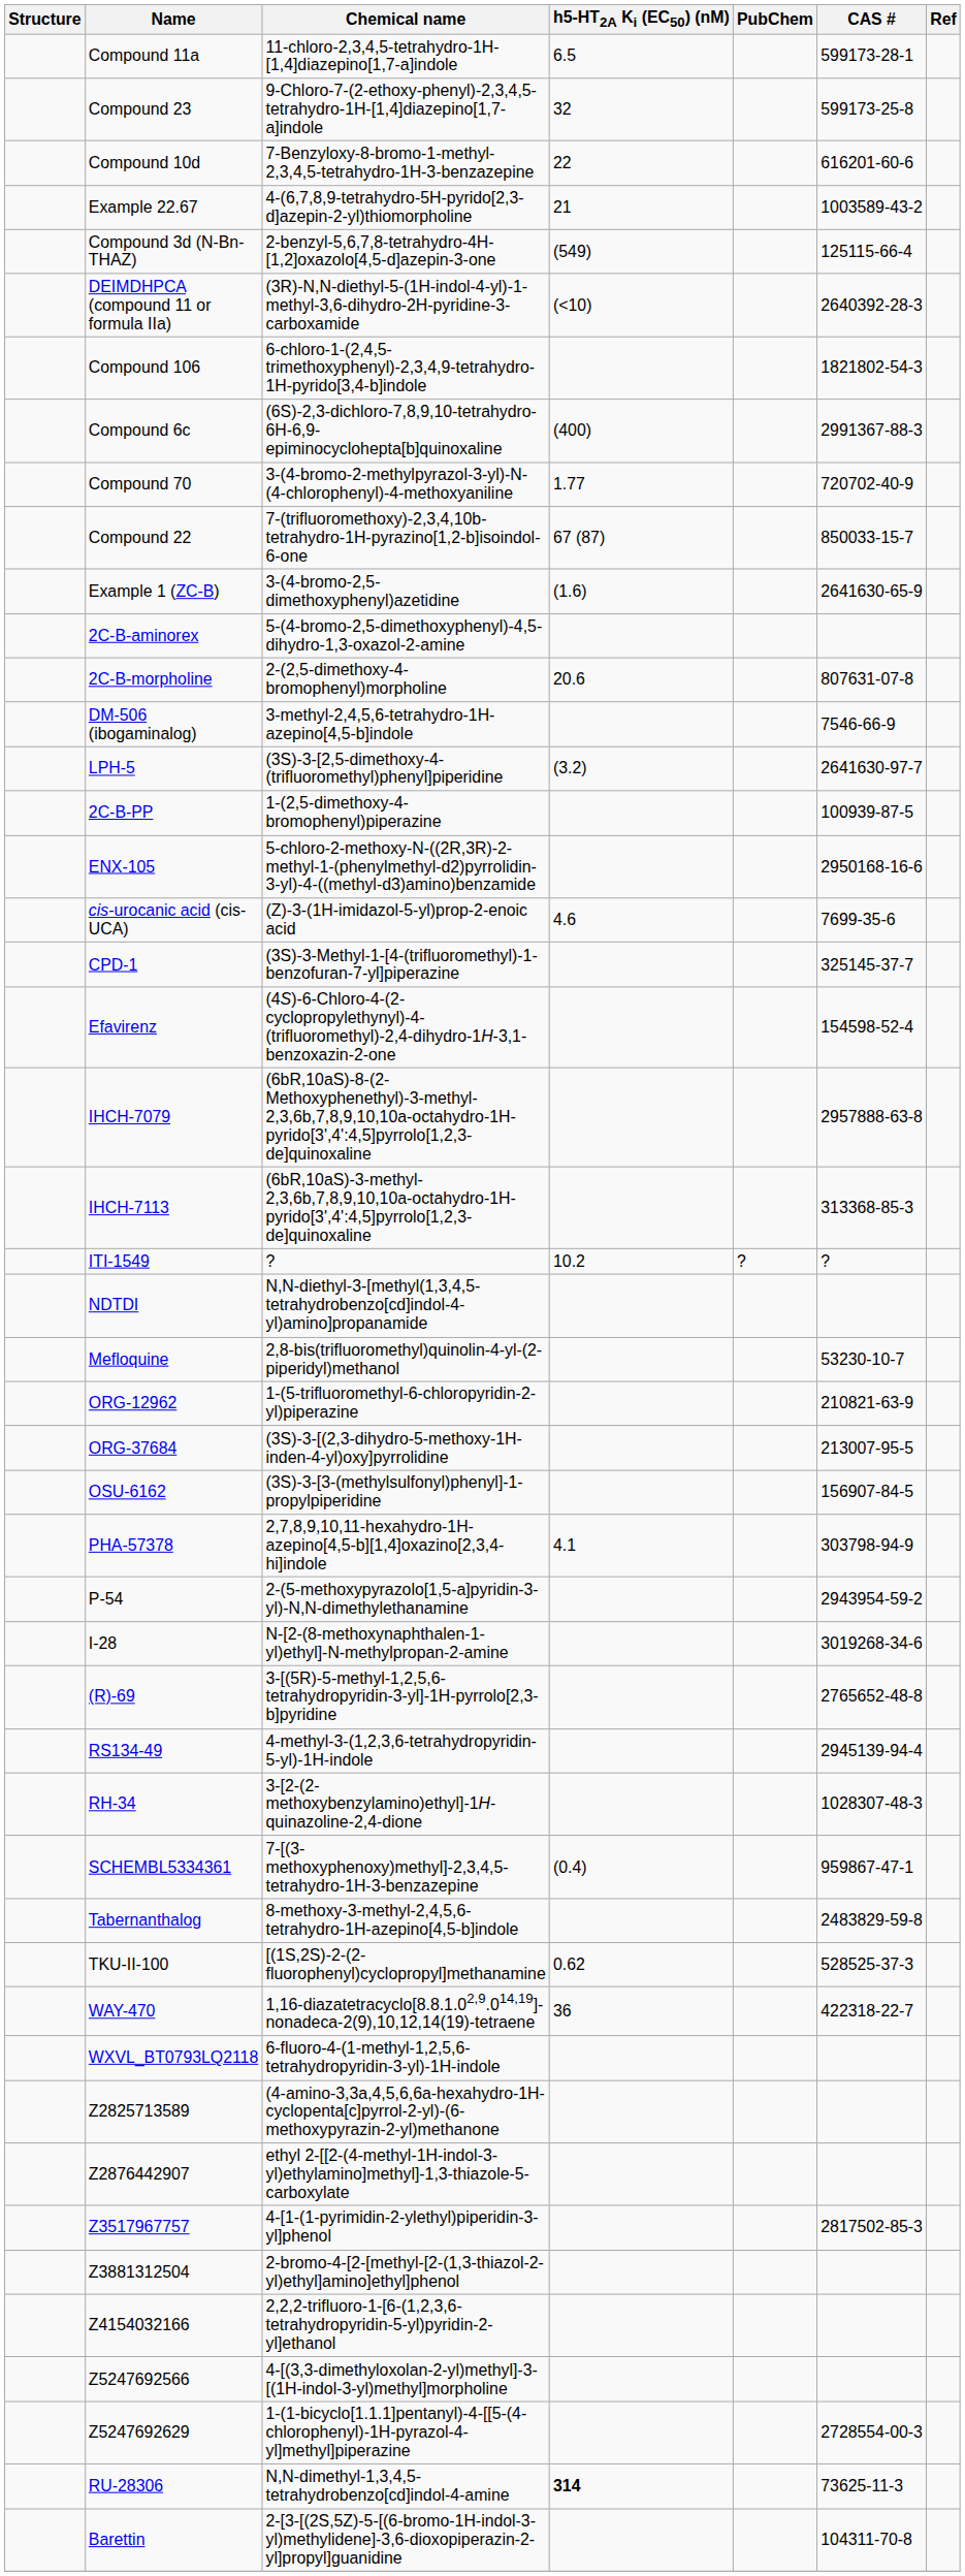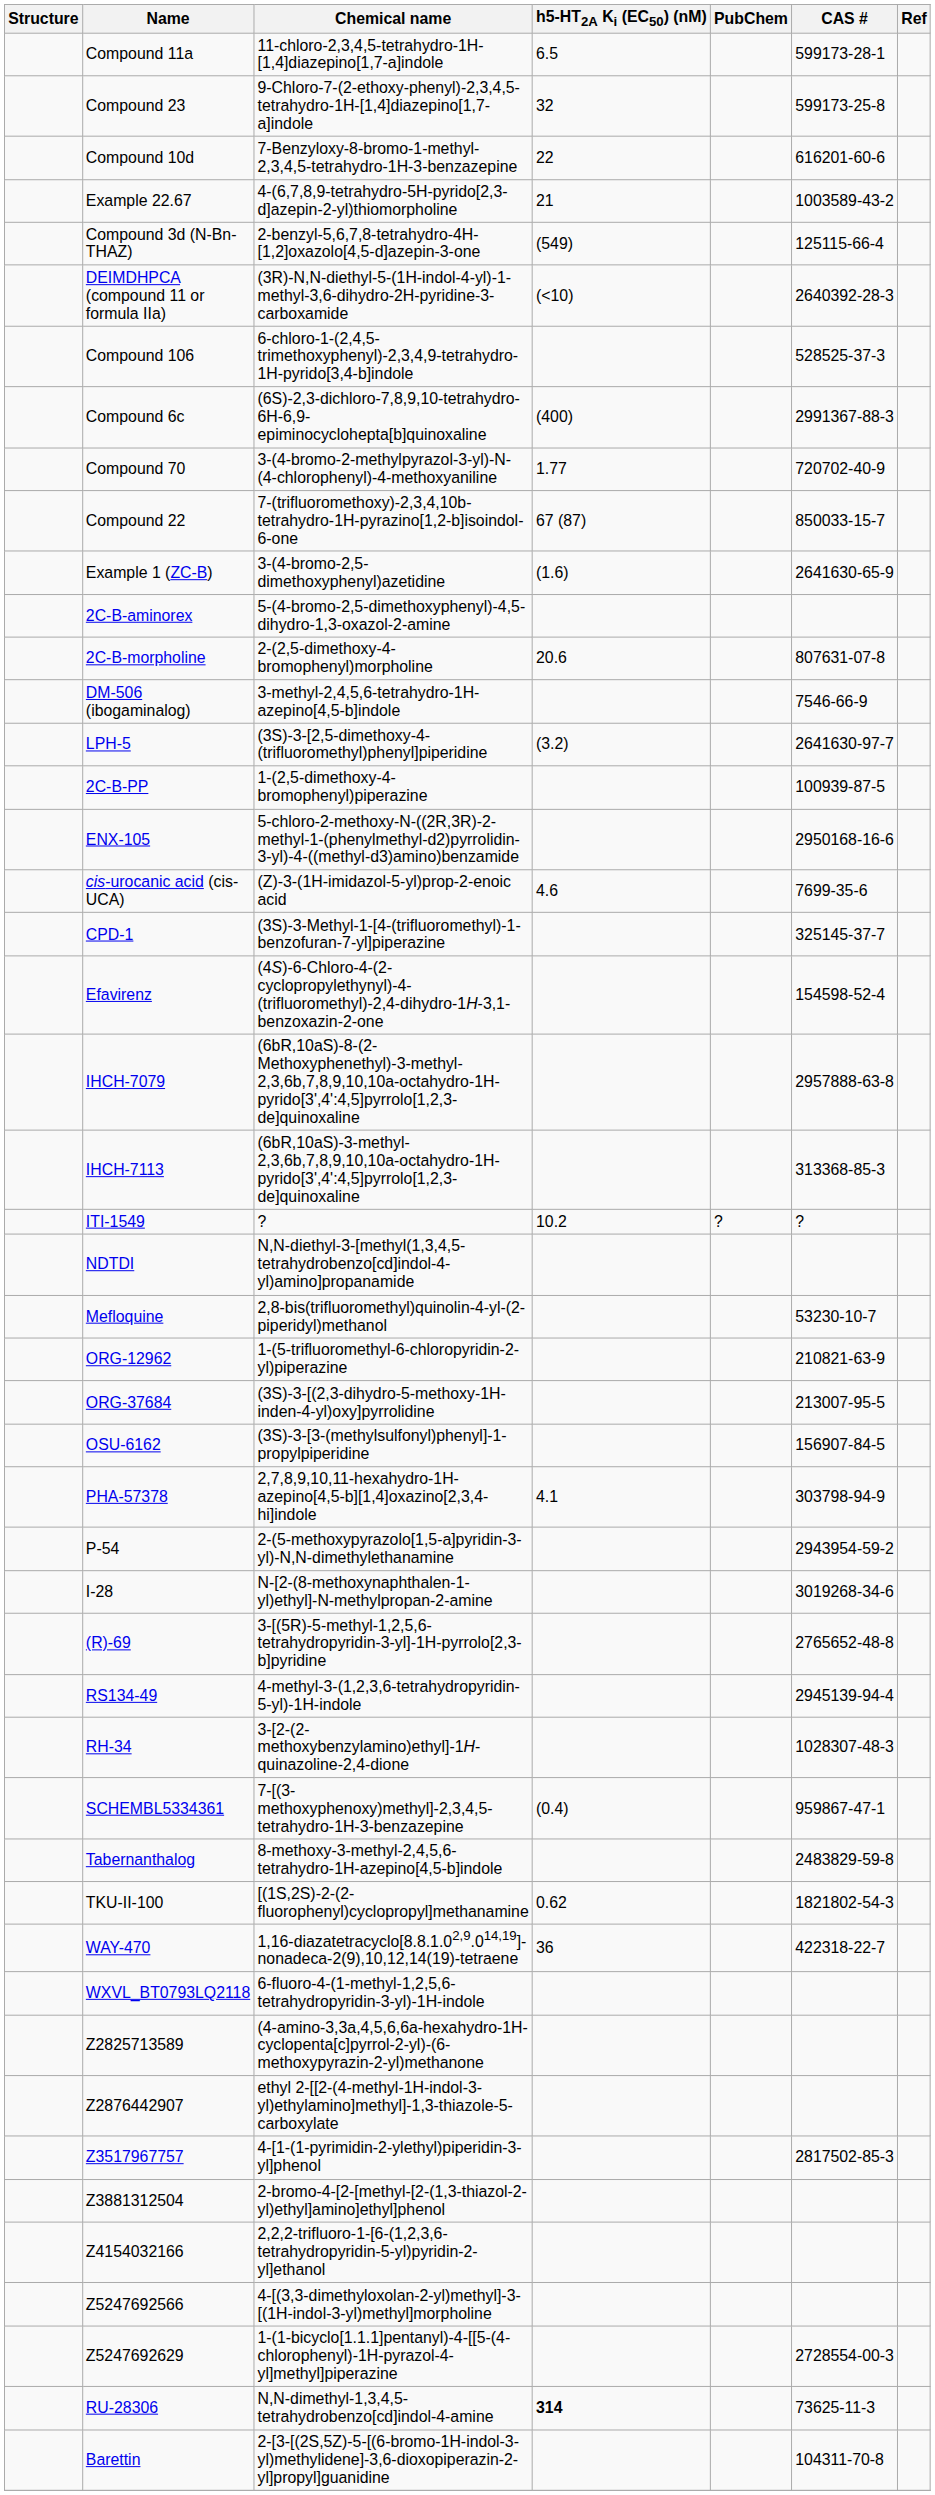Compound 106 | CAS #: 1821802-54-3 -> 528525-37-3
TKU-II-100 | CAS #: 528525-37-3 -> 1821802-54-3
